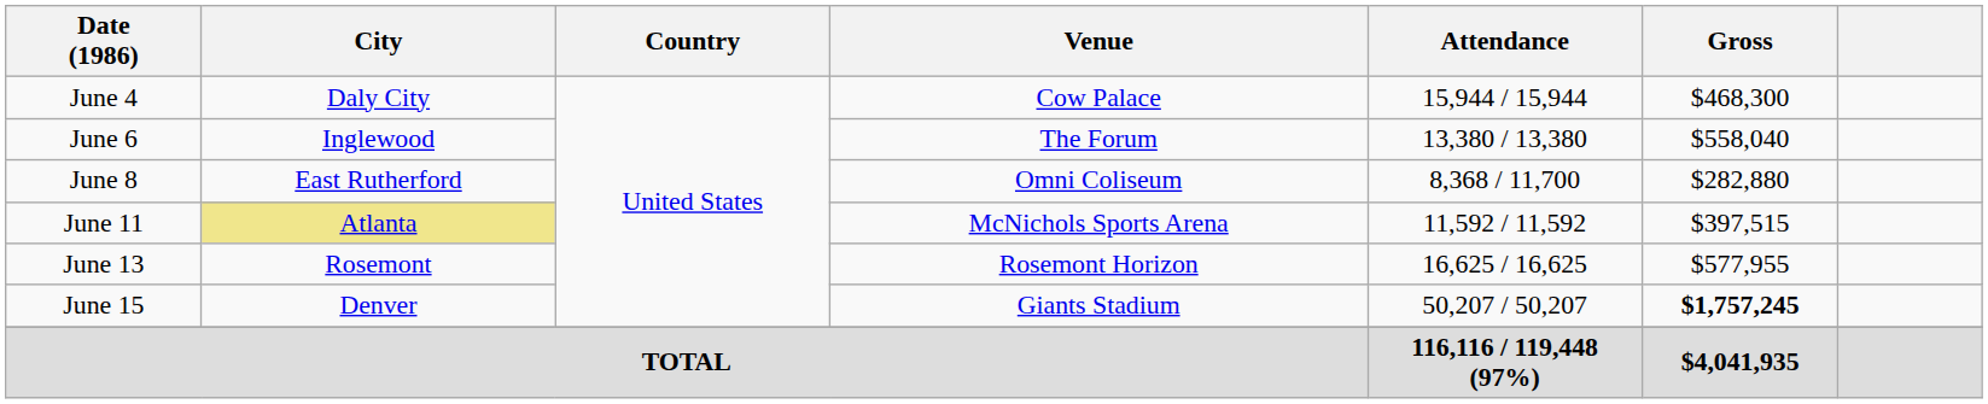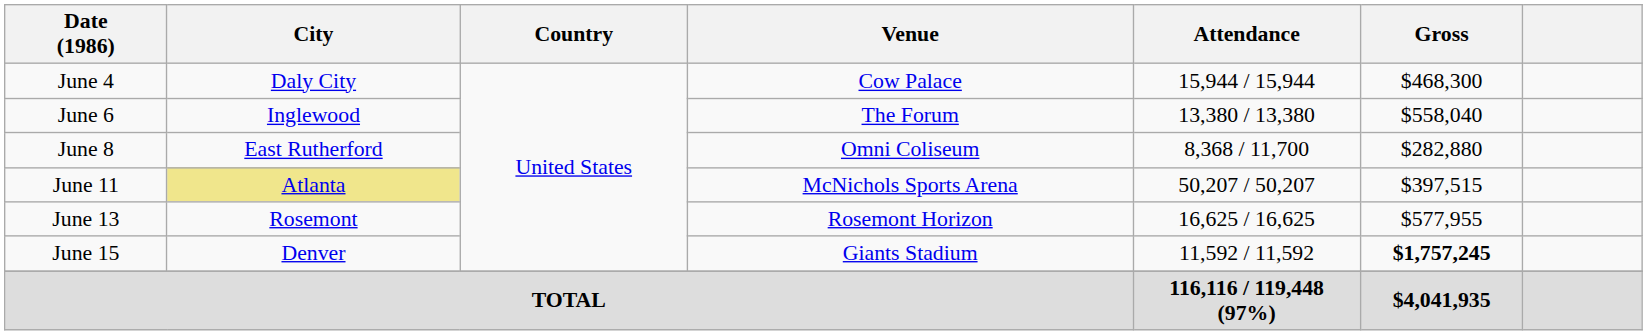June 11 | Attendance: 11,592 / 11,592 -> 50,207 / 50,207
June 15 | Attendance: 50,207 / 50,207 -> 11,592 / 11,592
